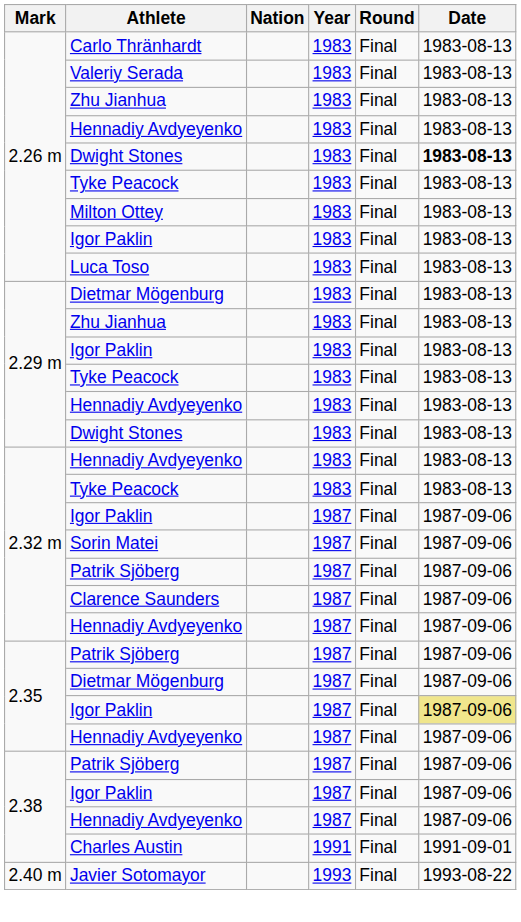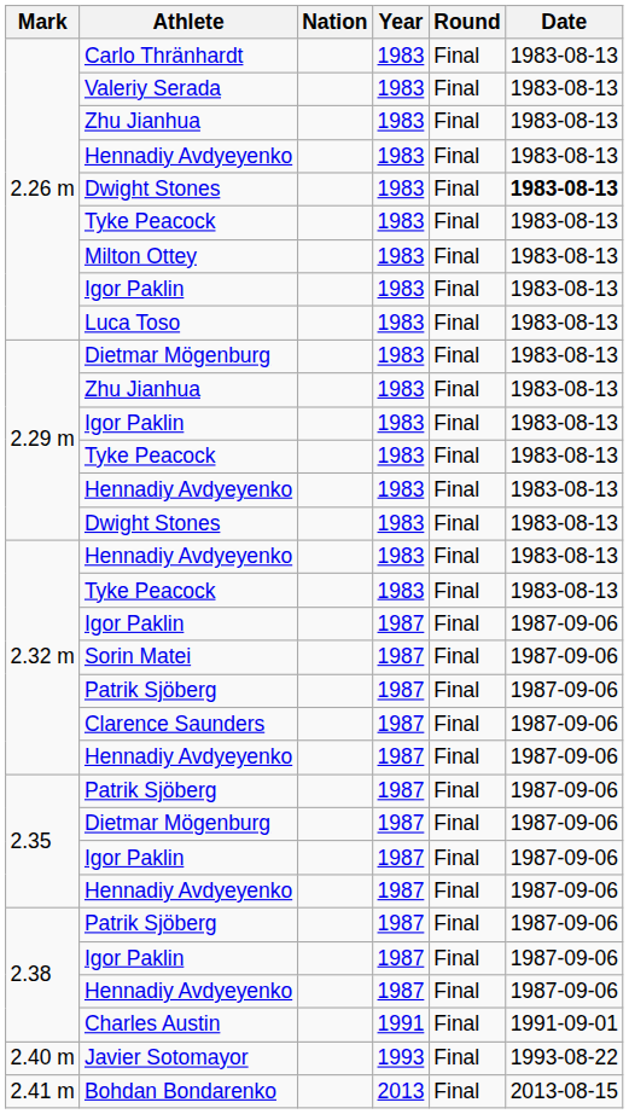2.35 / Igor Paklin | Date: khaki background -> no background
+ row: 2.41 m | Bohdan Bondarenko | 2013 | Final | 2013-08-15
